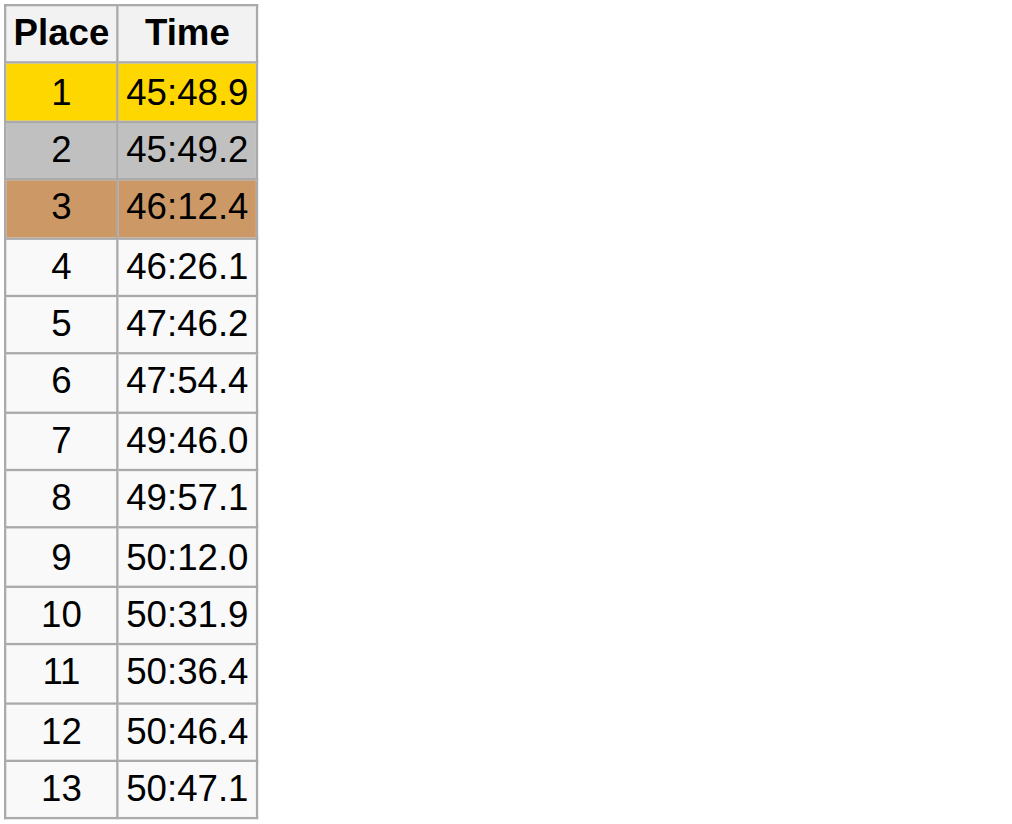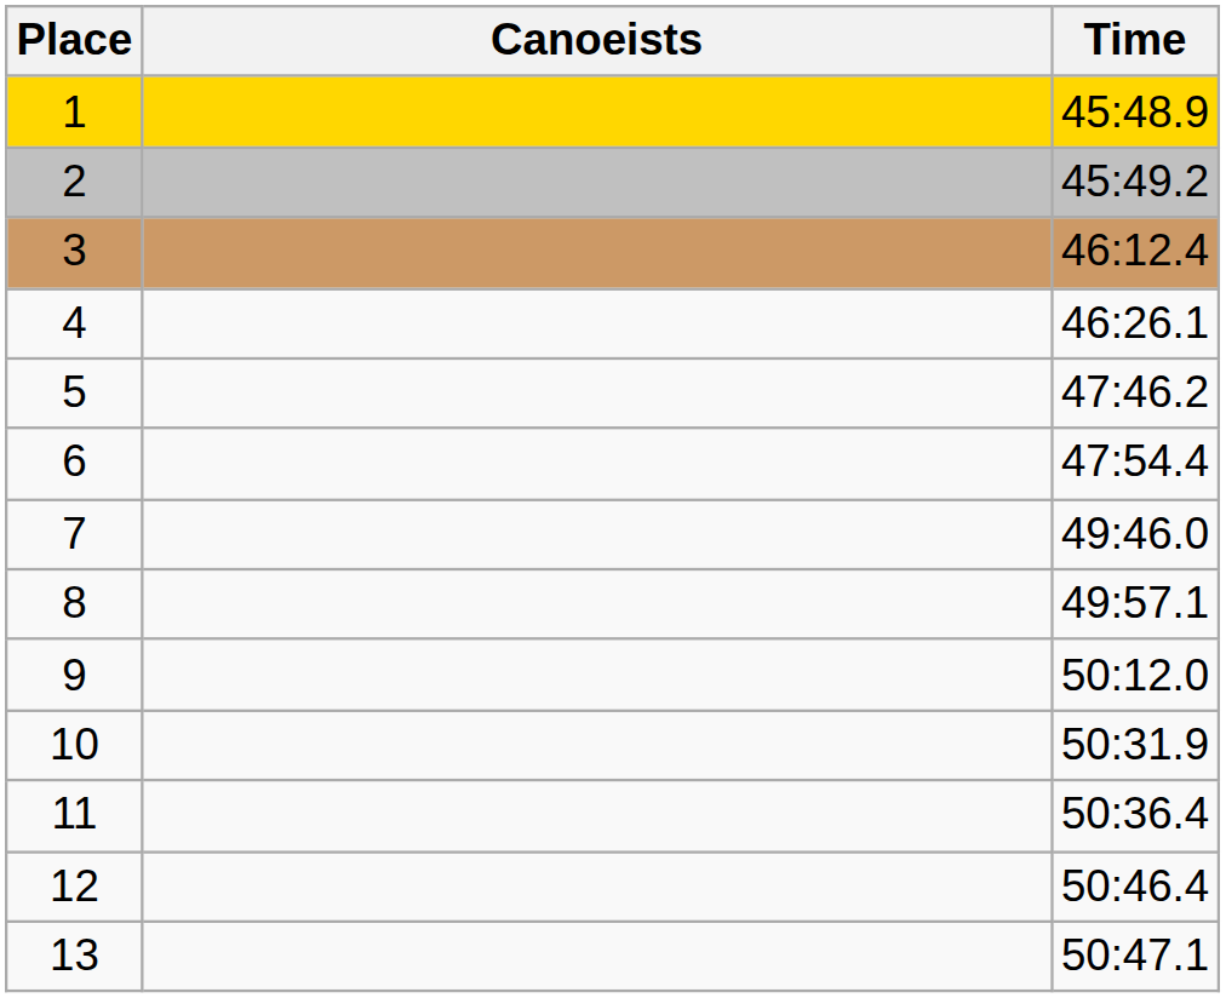+ column: Canoeists
